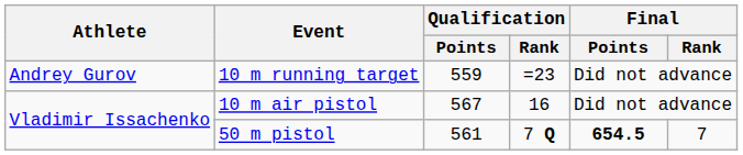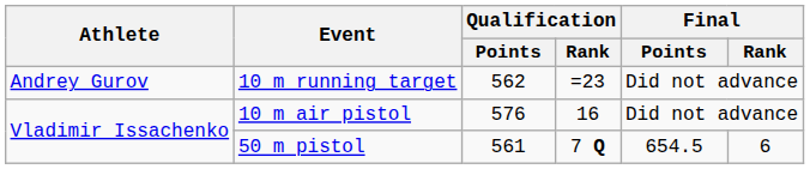10 m running target | Qualification / Points: 559 -> 562
10 m air pistol | Qualification / Points: 567 -> 576
50 m pistol | Final / Points: bold -> normal
50 m pistol | Final / Rank: 7 -> 6
